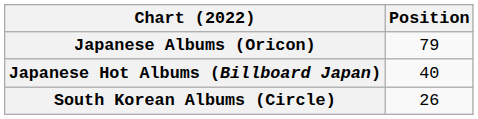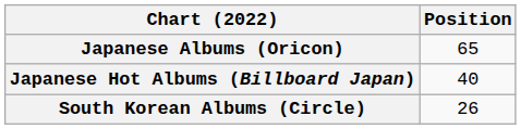Japanese Albums (Oricon) | Position: 79 -> 65
